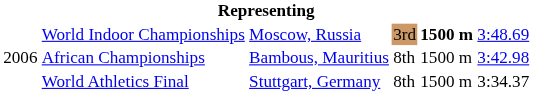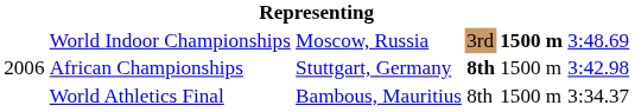African Championships | column 3: Bambous, Mauritius -> Stuttgart, Germany
African Championships | column 4: normal -> bold
World Athletics Final | column 3: Stuttgart, Germany -> Bambous, Mauritius
